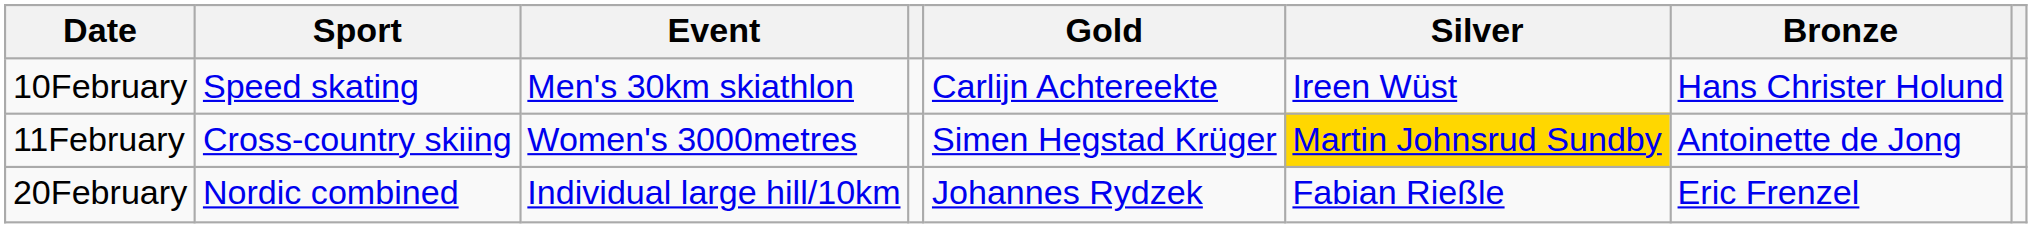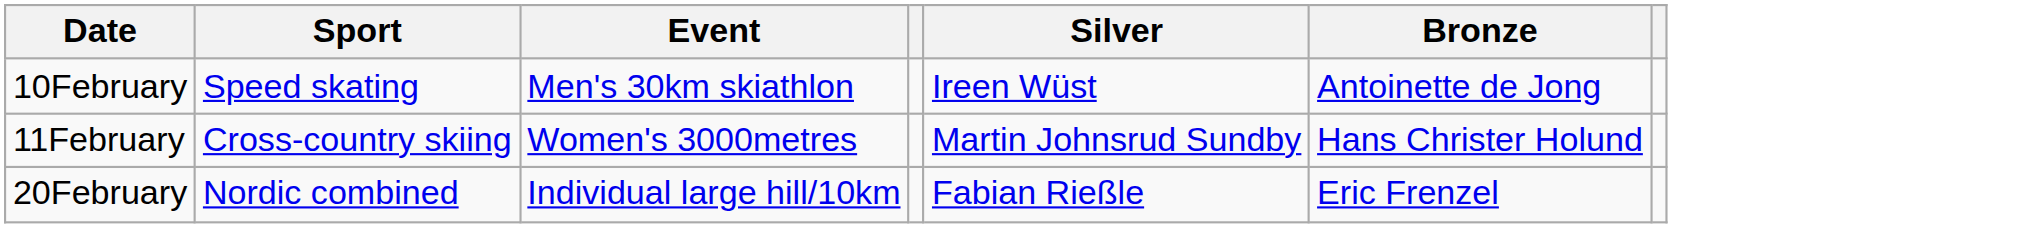- column: Gold | Carlijn Achtereekte | Simen Hegstad Krüger | Johannes Rydzek
10February | Bronze: Hans Christer Holund -> Antoinette de Jong
11February | Silver: gold background -> no background
11February | Bronze: Antoinette de Jong -> Hans Christer Holund
